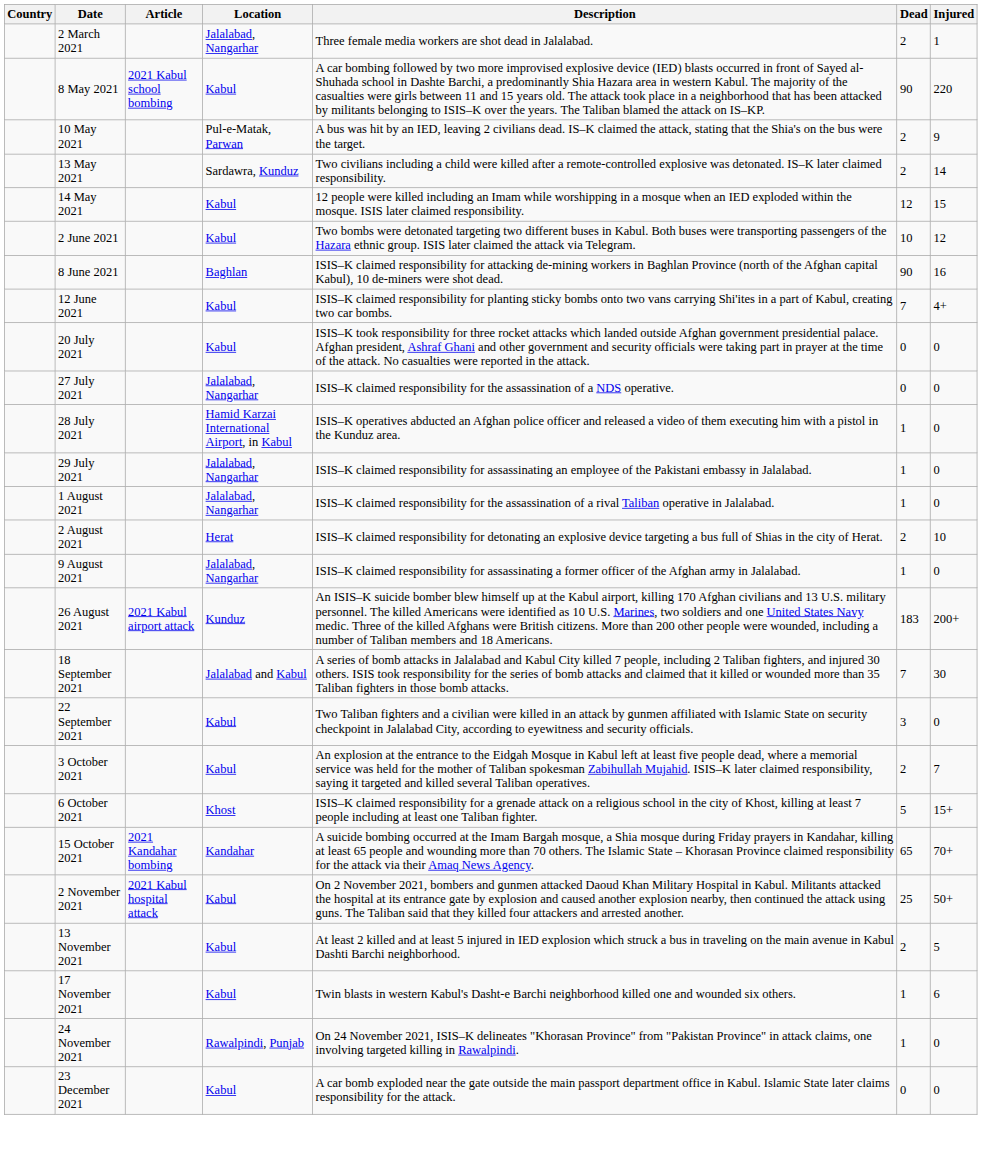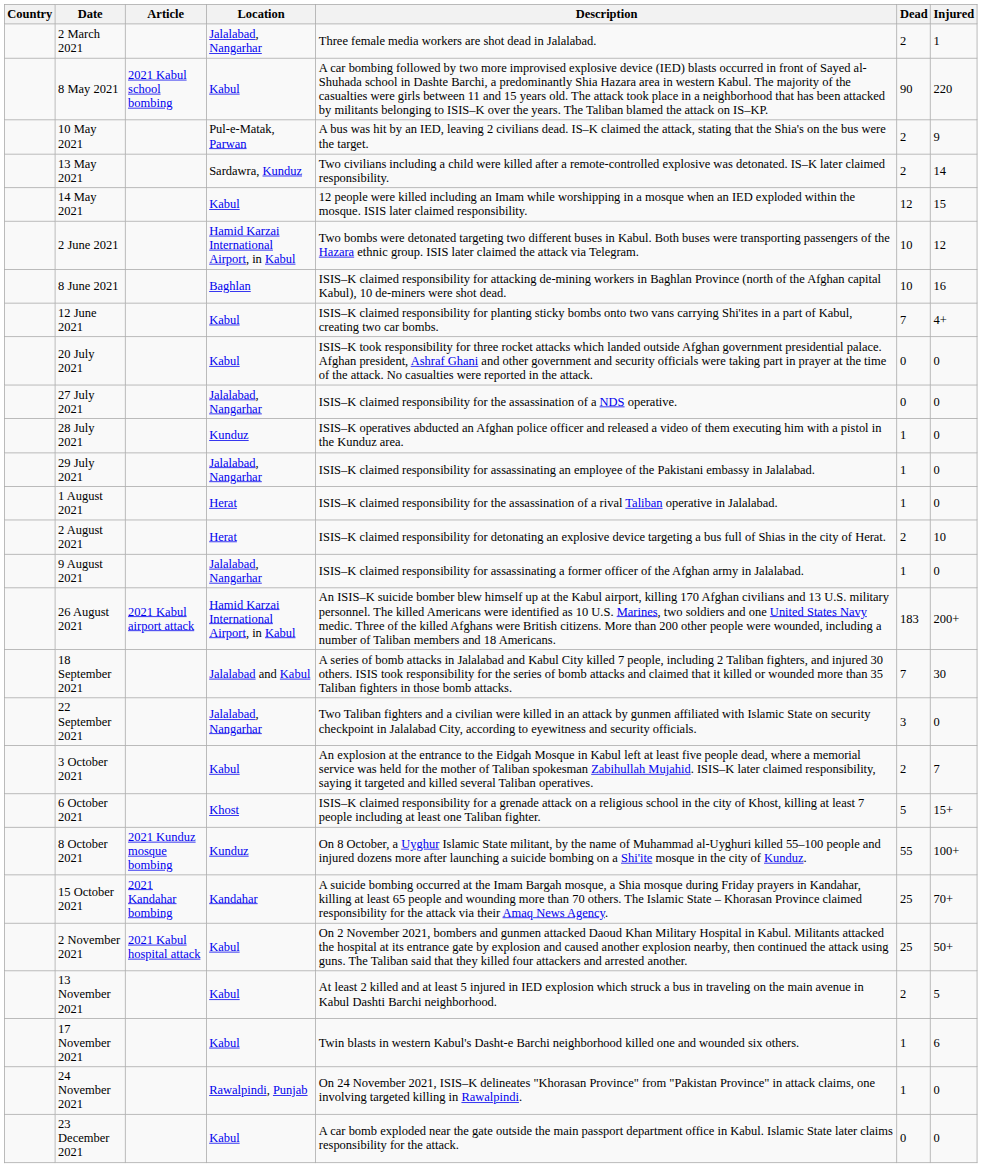2 June 2021 | Location: Kabul -> Hamid Karzai International Airport, in Kabul
8 June 2021 | Dead: 90 -> 10
28 July 2021 | Location: Hamid Karzai International Airport, in Kabul -> Kunduz
1 August 2021 | Location: Jalalabad, Nangarhar -> Herat
26 August 2021 | Location: Kunduz -> Hamid Karzai International Airport, in Kabul
22 September 2021 | Location: Kabul -> Jalalabad, Nangarhar
+ row: 8 October 2021 | 2021 Kunduz mosque bombing | Kunduz | On 8 October, a Uyghur Islamic State militant, by the name of Muhammad al-Uyghuri killed 55–100 people and injured dozens more after launching a suicide bombing on a Shi'ite mosque in the city of Kunduz. | 55 | 100+
15 October 2021 | Dead: 65 -> 25
